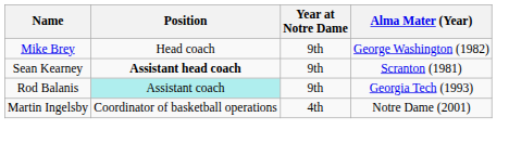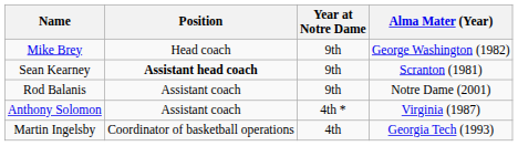Rod Balanis | Position: paleturquoise background -> no background
Rod Balanis | Alma Mater (Year): Georgia Tech (1993) -> Notre Dame (2001)
+ row: Anthony Solomon | Assistant coach | 4th * | Virginia (1987)
Martin Ingelsby | Alma Mater (Year): Notre Dame (2001) -> Georgia Tech (1993)
